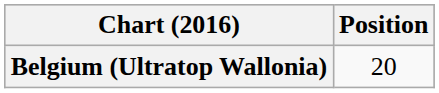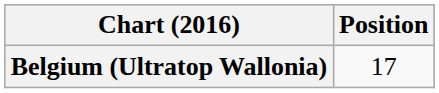Belgium (Ultratop Wallonia) | Position: 20 -> 17
